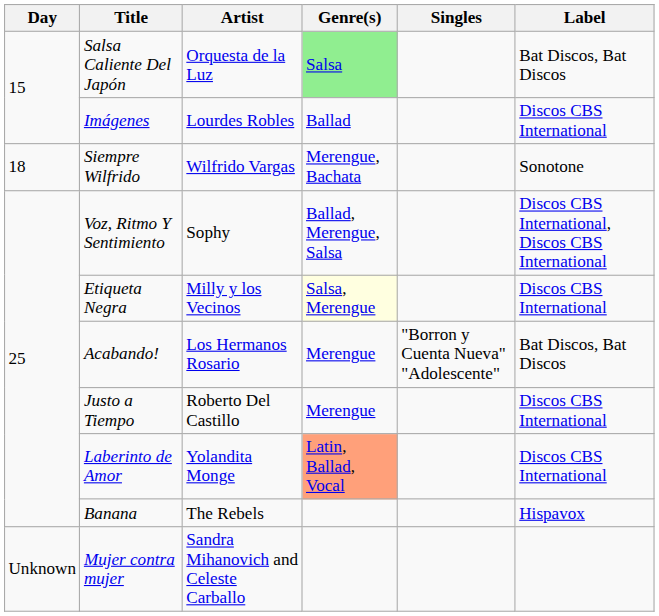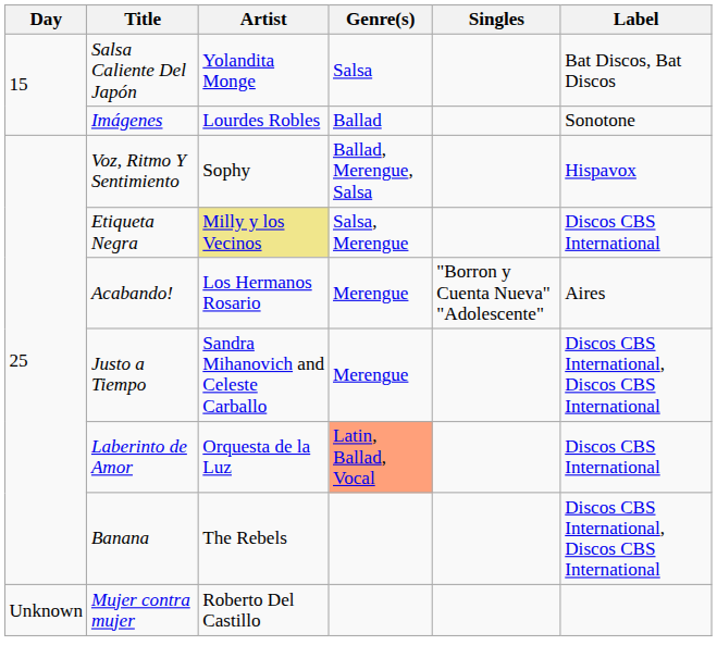Salsa Caliente Del Japón | Artist: Orquesta de la Luz -> Yolandita Monge
Salsa Caliente Del Japón | Genre(s): lightgreen background -> no background
Imágenes | Label: Discos CBS International -> Sonotone
- row: 18 | Siempre Wilfrido | Wilfrido Vargas | Merengue, Bachata | Sonotone
Voz, Ritmo Y Sentimiento | Label: Discos CBS International, Discos CBS International -> Hispavox
Etiqueta Negra | Artist: no background -> khaki background
Etiqueta Negra | Genre(s): lightyellow background -> no background
Acabando! | Label: Bat Discos, Bat Discos -> Aires
Justo a Tiempo | Artist: Roberto Del Castillo -> Sandra Mihanovich and Celeste Carballo
Justo a Tiempo | Label: Discos CBS International -> Discos CBS International, Discos CBS International
Laberinto de Amor | Artist: Yolandita Monge -> Orquesta de la Luz
Banana | Label: Hispavox -> Discos CBS International, Discos CBS International
Mujer contra mujer | Artist: Sandra Mihanovich and Celeste Carballo -> Roberto Del Castillo
